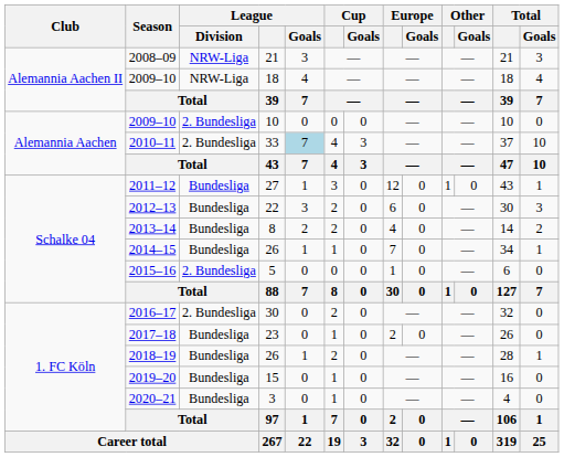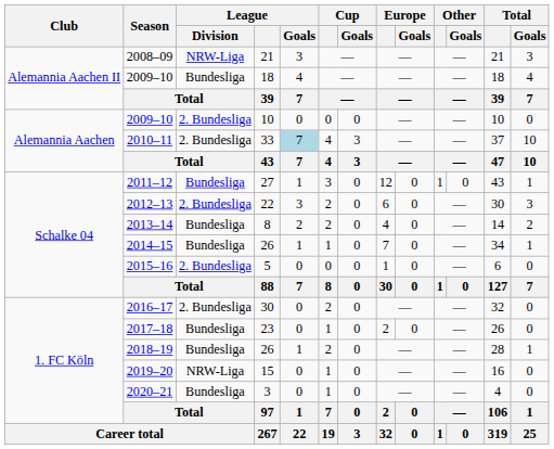2009–10 / 18 | League / Division: NRW-Liga -> Bundesliga
2012–13 | League / Division: Bundesliga -> 2. Bundesliga
2019–20 | League / Division: Bundesliga -> NRW-Liga
